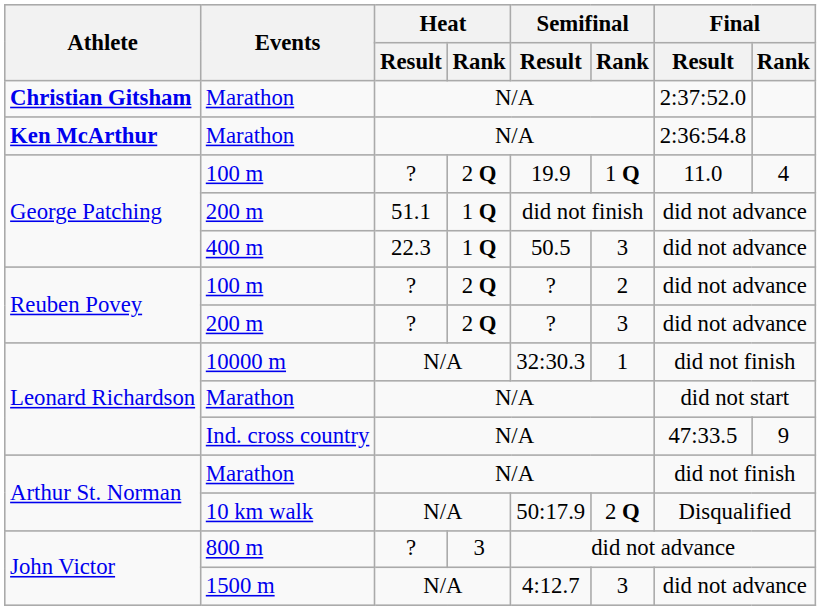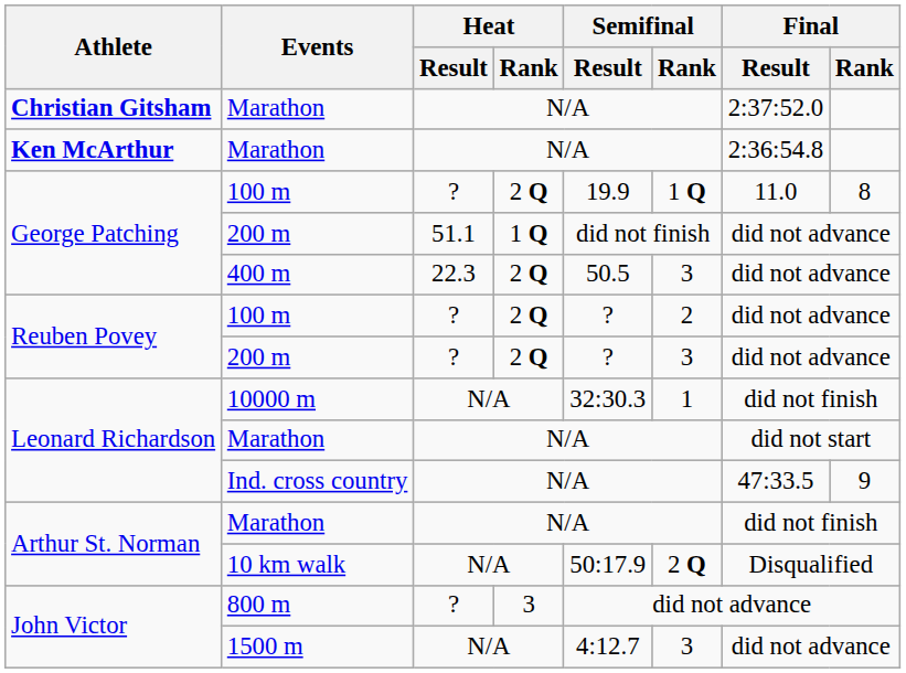George Patching / 100 m | Final / Rank: 4 -> 8
400 m | Heat / Rank: 1 Q -> 2 Q
